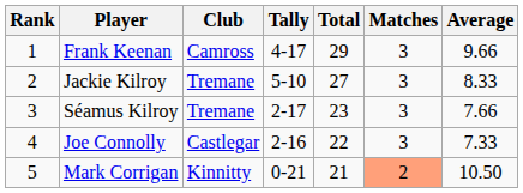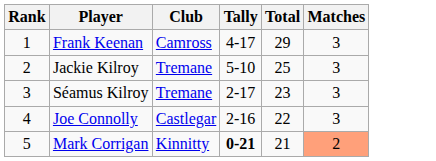- column: Average | 9.66 | 8.33 | 7.66 | 7.33 | 10.50
Jackie Kilroy | Total: 27 -> 25
Mark Corrigan | Tally: normal -> bold
